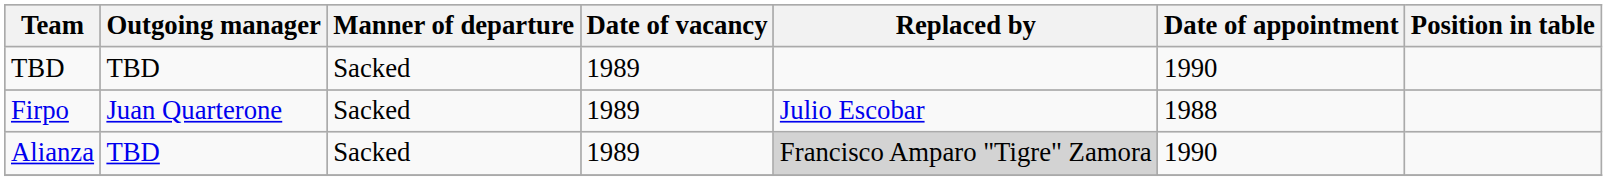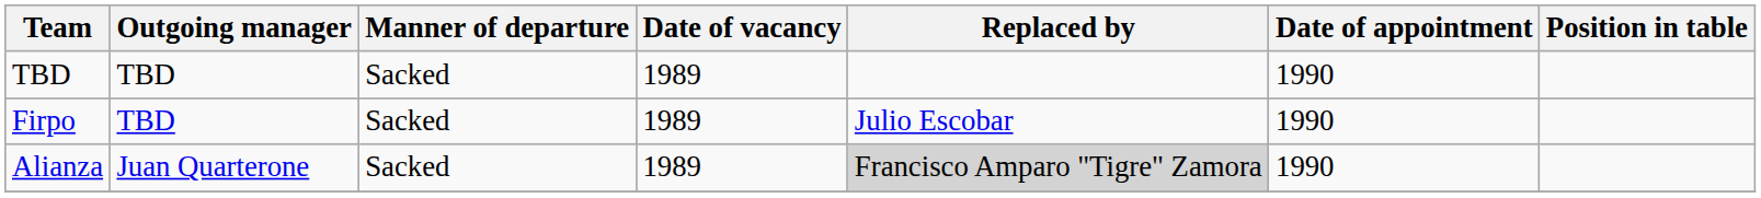Firpo | Outgoing manager: Juan Quarterone -> TBD
Firpo | Date of appointment: 1988 -> 1990
Alianza | Outgoing manager: TBD -> Juan Quarterone
